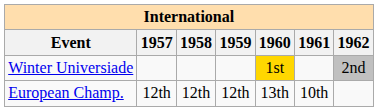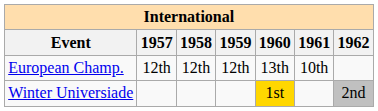rows swapped: European Champ. <-> Winter Universiade
